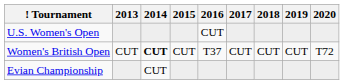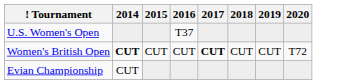- column: 2013 | CUT
U.S. Women's Open | 2016: CUT -> T37
Women's British Open | 2016: T37 -> CUT
Women's British Open | 2017: normal -> bold
